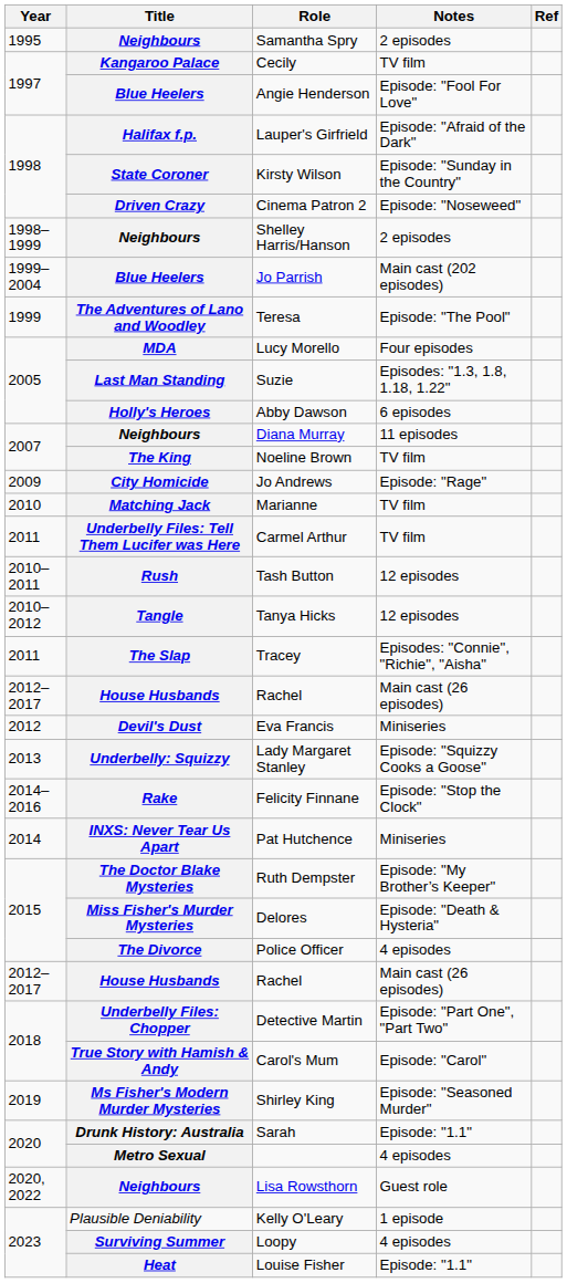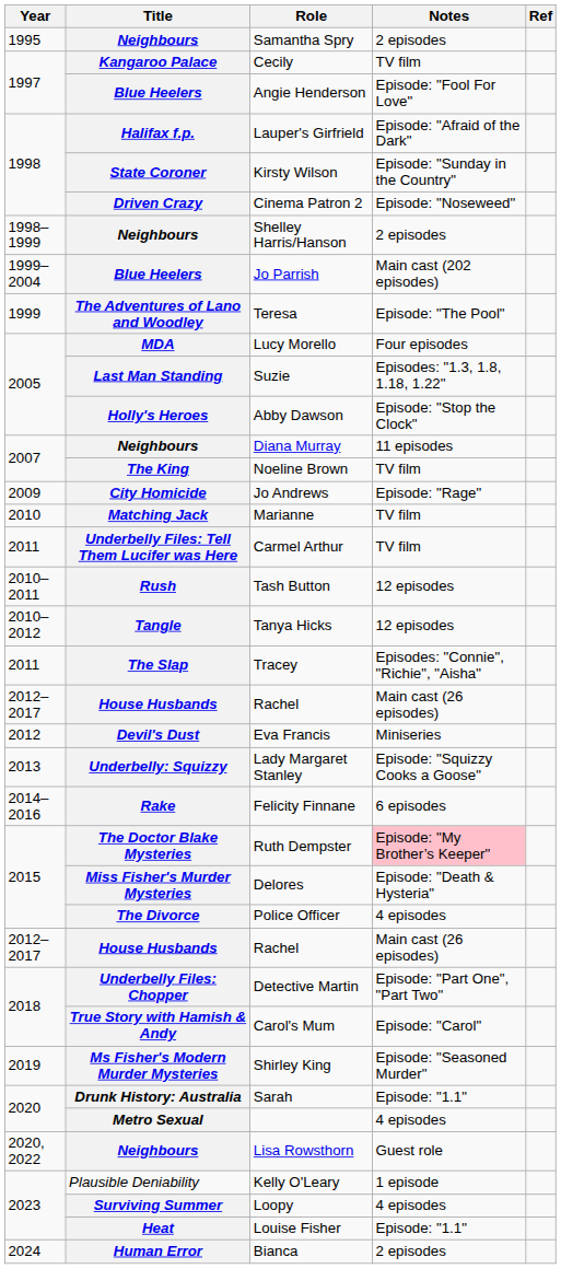Abby Dawson | Notes: 6 episodes -> Episode: "Stop the Clock"
Felicity Finnane | Notes: Episode: "Stop the Clock" -> 6 episodes
- row: 2014 | INXS: Never Tear Us Apart | Pat Hutchence | Miniseries
Ruth Dempster | Notes: no background -> pink background
+ row: 2024 | Human Error | Bianca | 2 episodes
